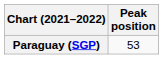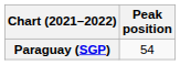Paraguay (SGP) | Peak position: 53 -> 54
